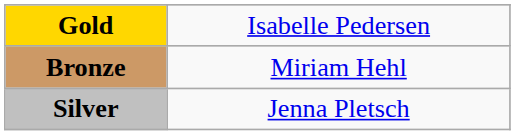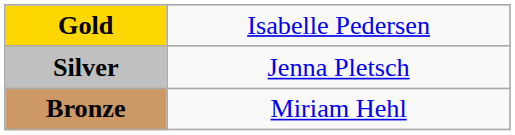rows swapped: Silver <-> Bronze
